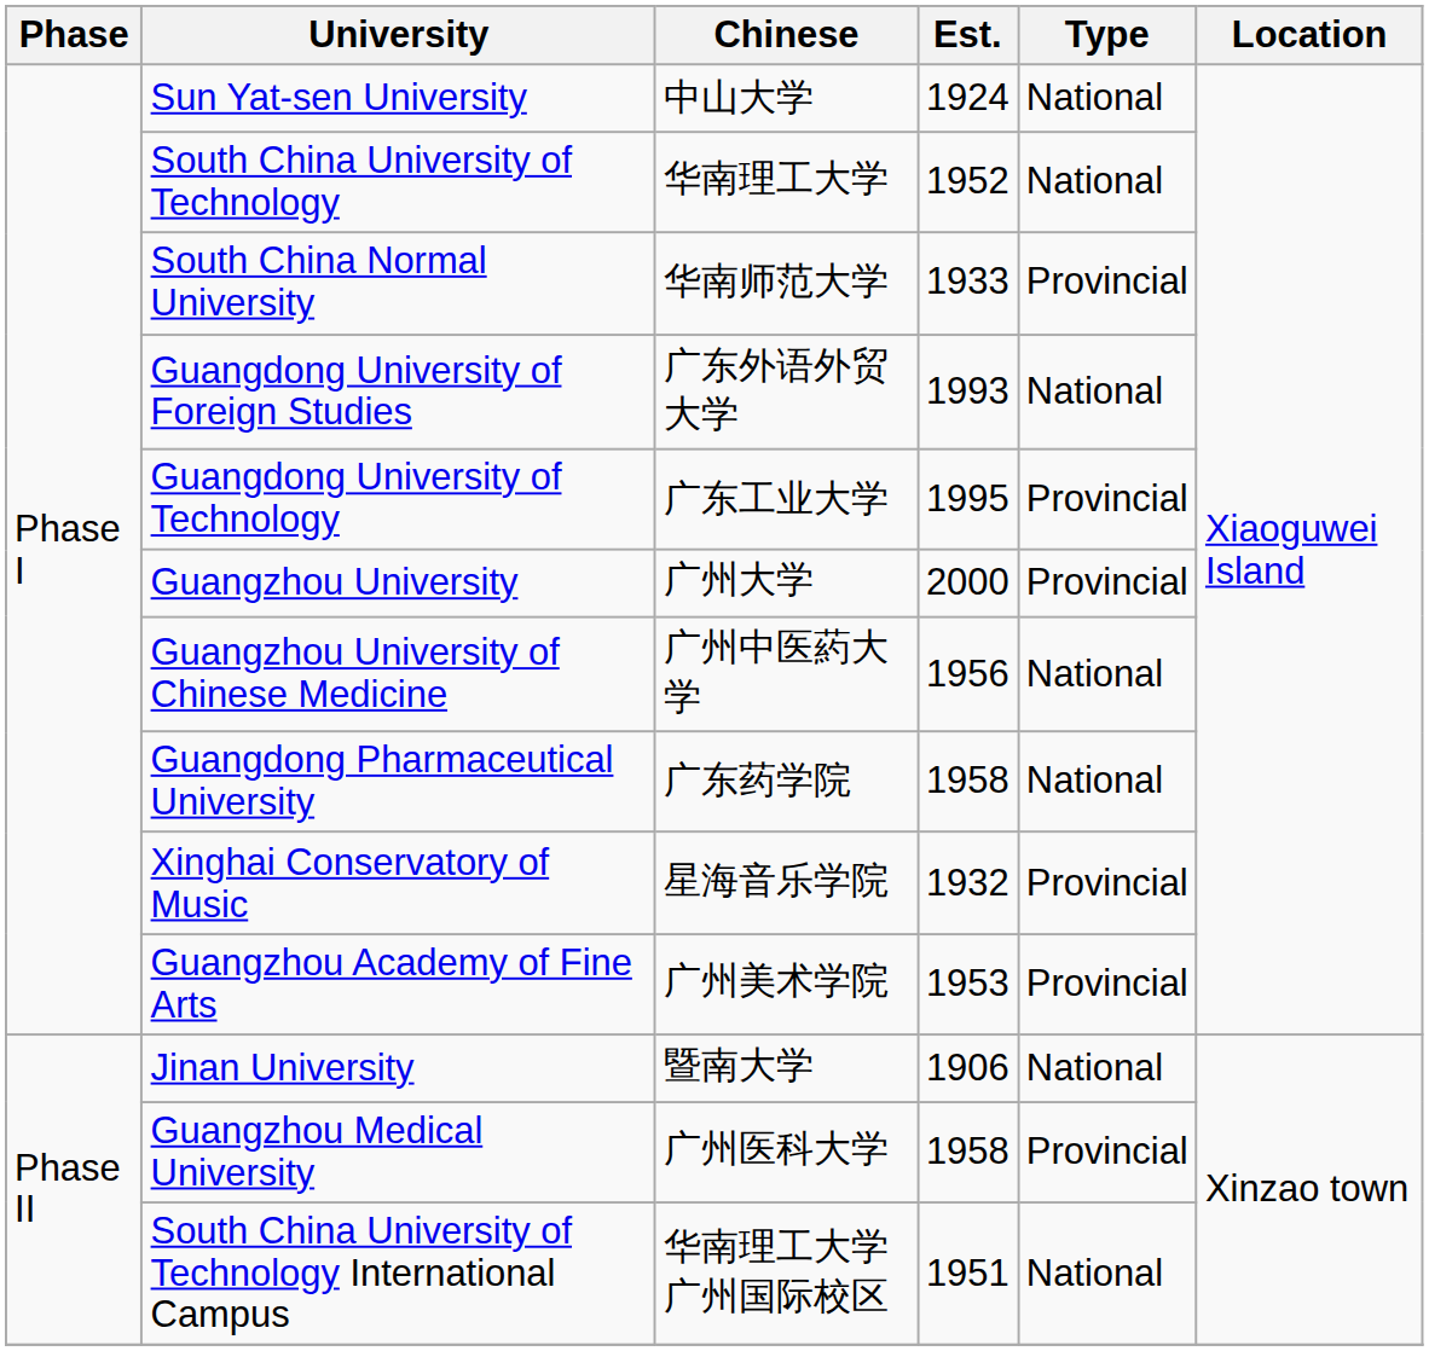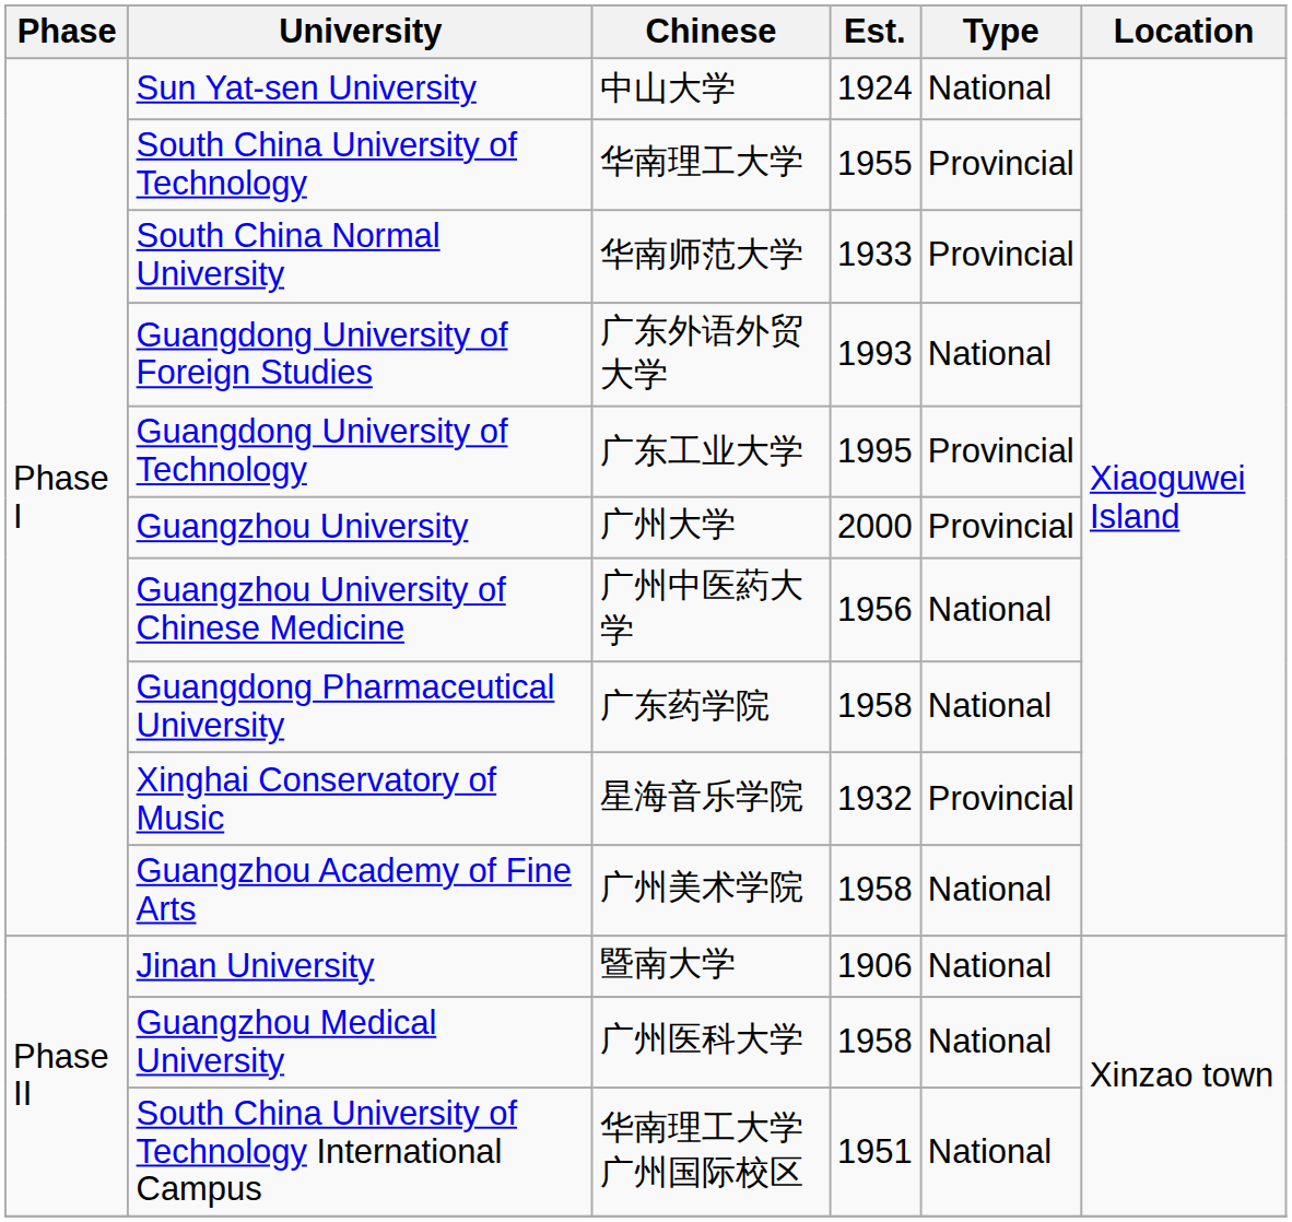South China University of Technology | Est.: 1952 -> 1955
South China University of Technology | Type: National -> Provincial
Guangzhou Academy of Fine Arts | Est.: 1953 -> 1958
Guangzhou Academy of Fine Arts | Type: Provincial -> National
Guangzhou Medical University | Type: Provincial -> National
